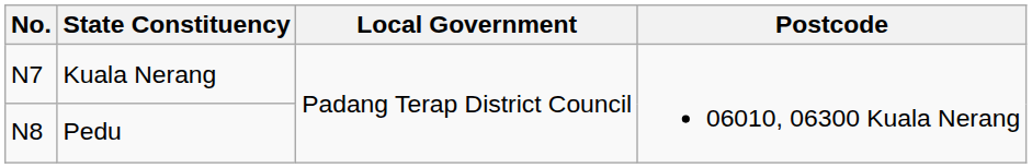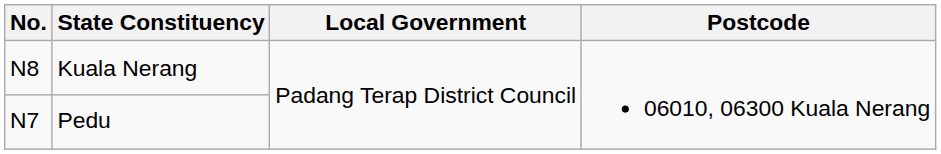Kuala Nerang | No.: N7 -> N8
Pedu | No.: N8 -> N7
